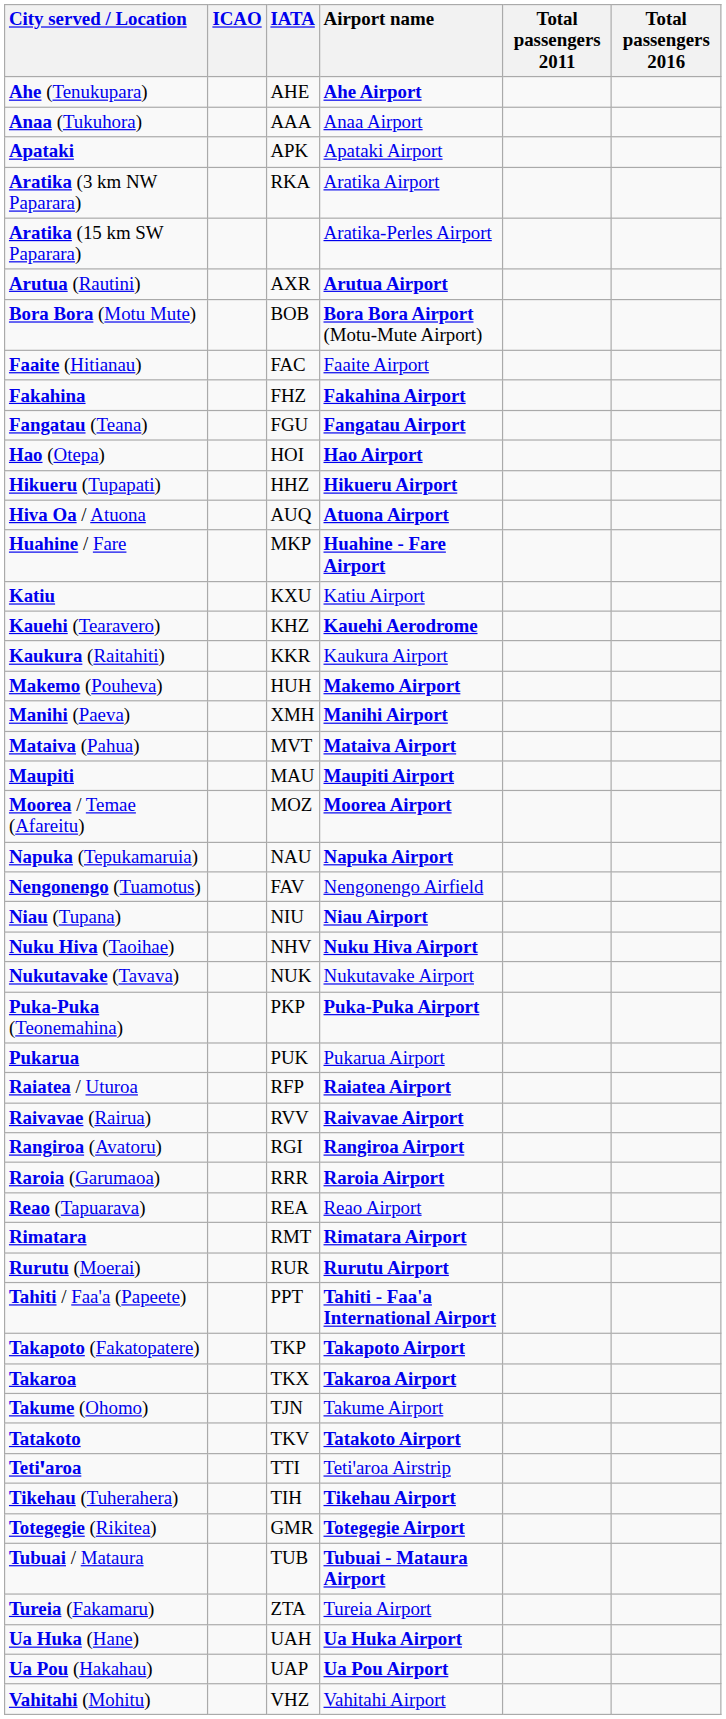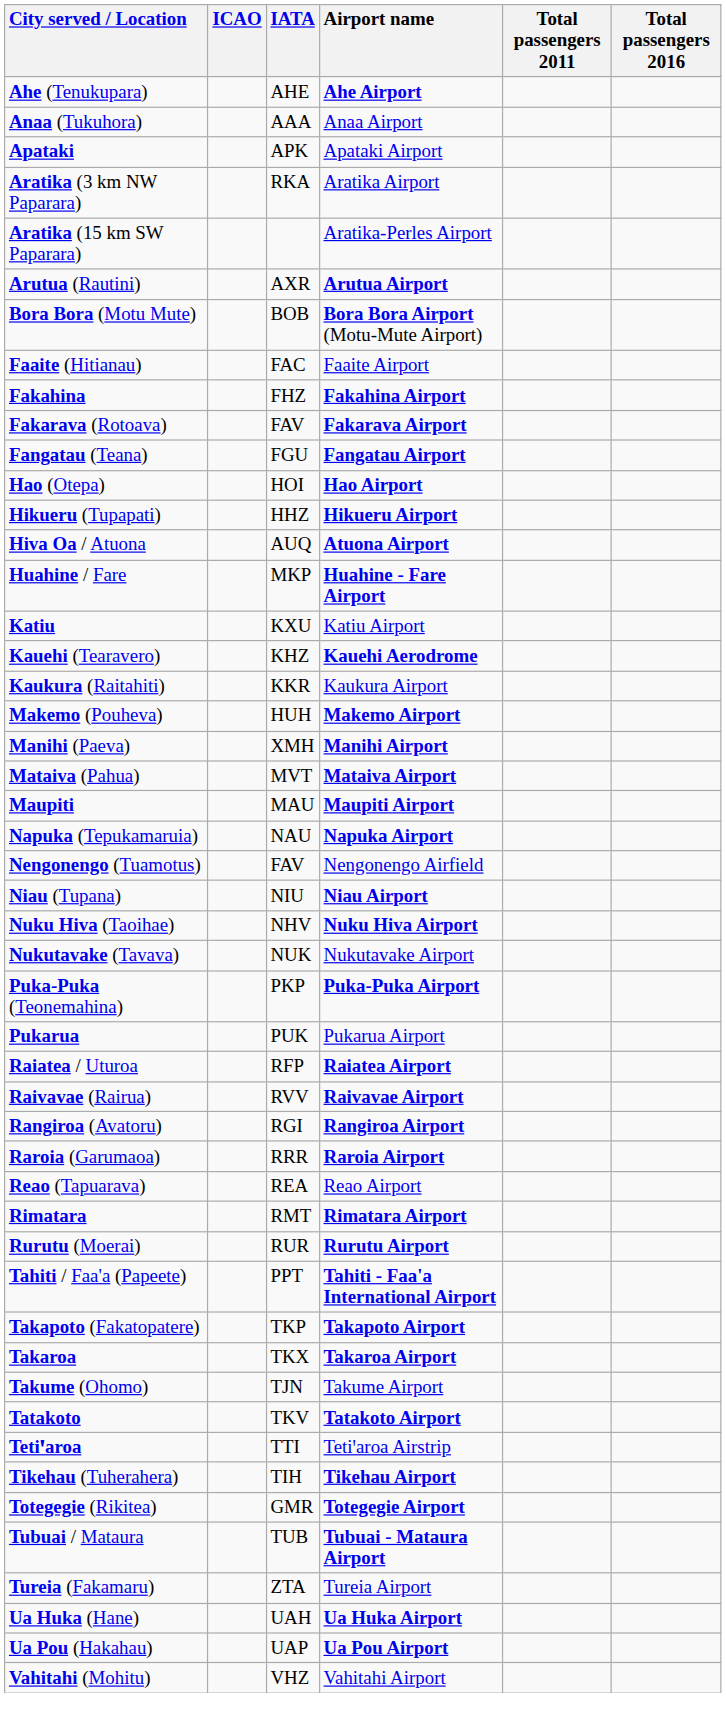+ row: Fakarava (Rotoava) | FAV | Fakarava Airport
- row: Moorea / Temae (Afareitu) | MOZ | Moorea Airport
